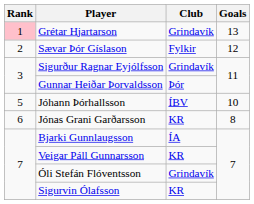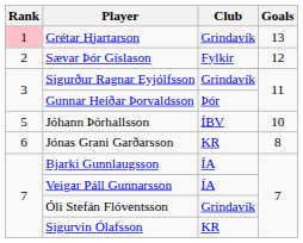Veigar Páll Gunnarsson | Club: KR -> ÍA
